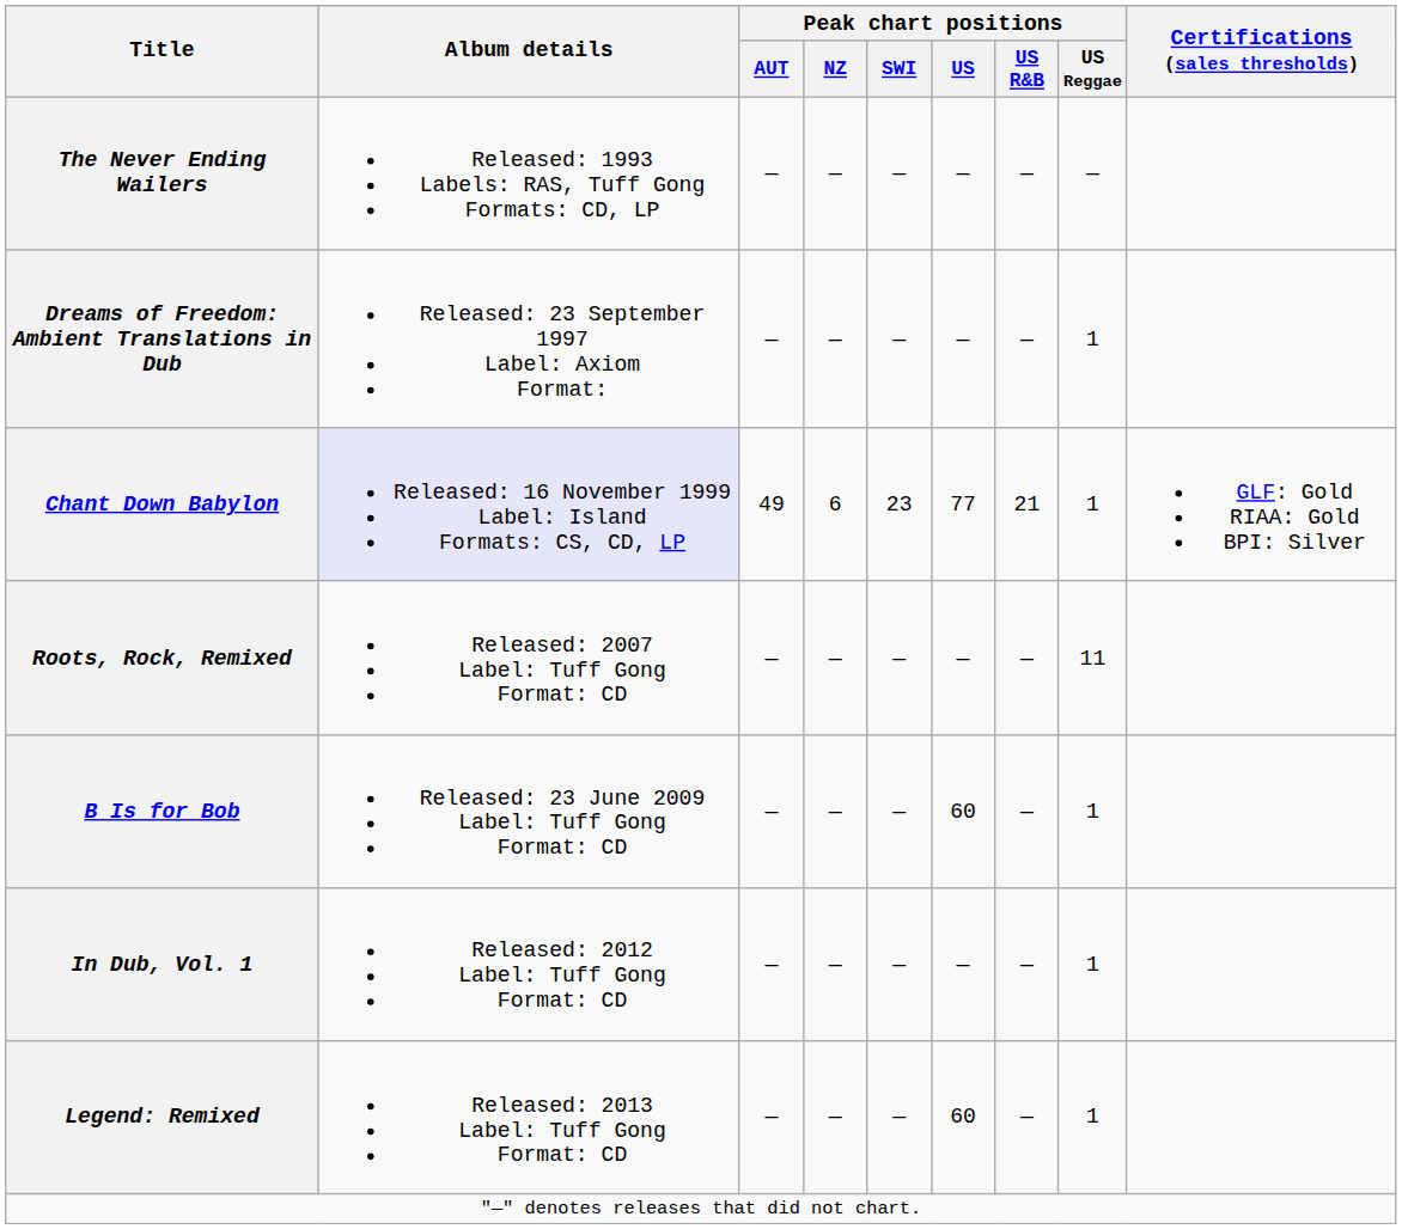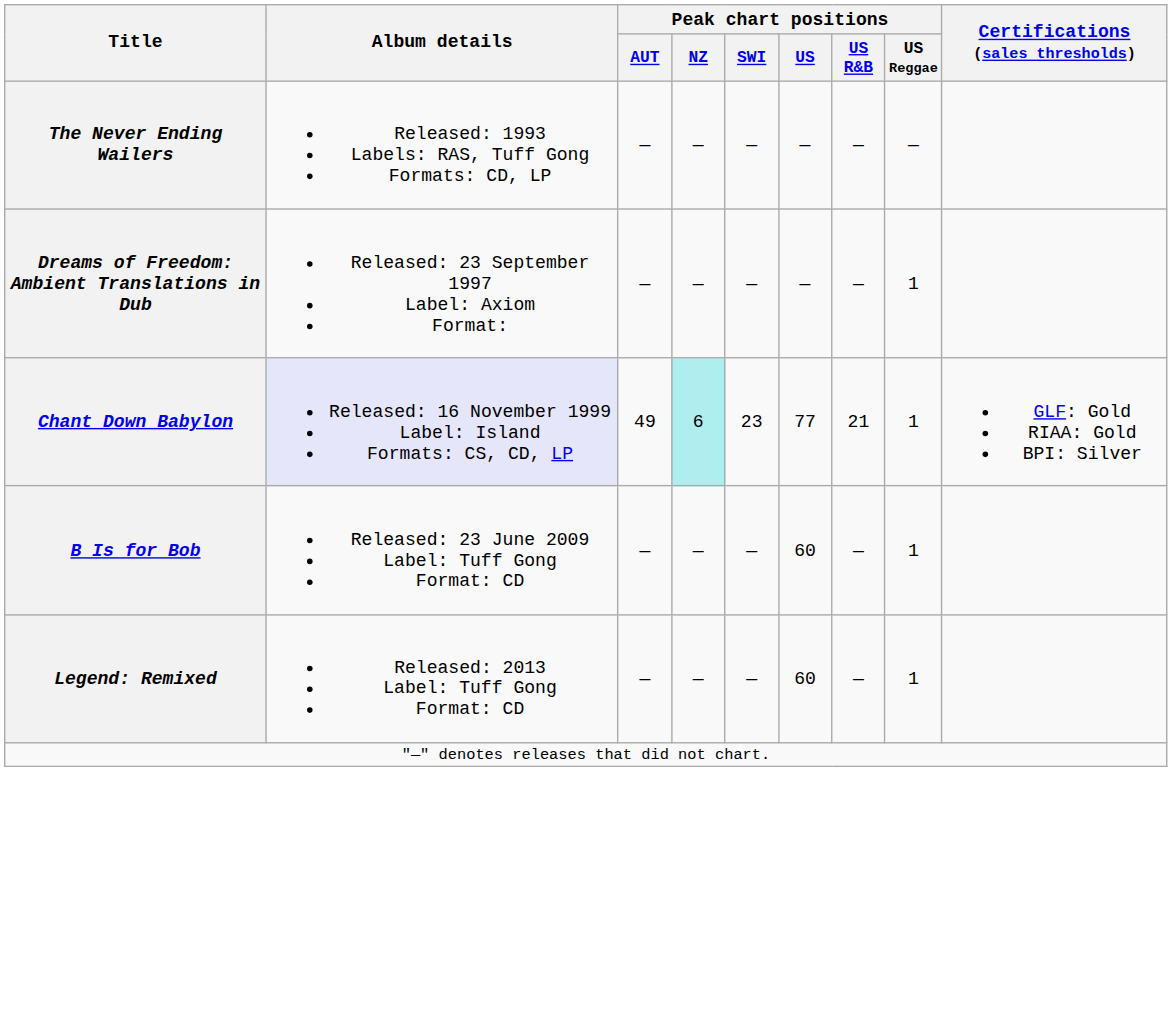Chant Down Babylon | Peak chart positions / NZ: no background -> paleturquoise background
- row: Roots, Rock, Remixed | Released: 2007 Label: Tuff Gong Format: CD | — | — | — | — | — | 11
- row: In Dub, Vol. 1 | Released: 2012 Label: Tuff Gong Format: CD | — | — | — | — | — | 1
